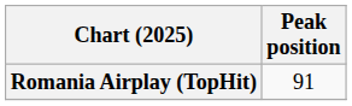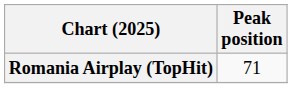Romania Airplay (TopHit) | Peak position: 91 -> 71
